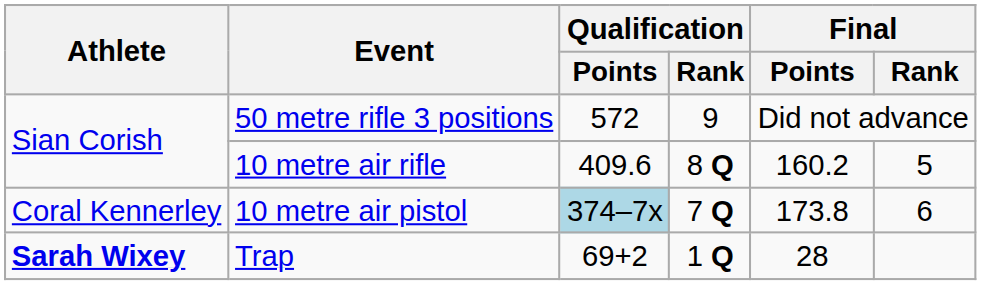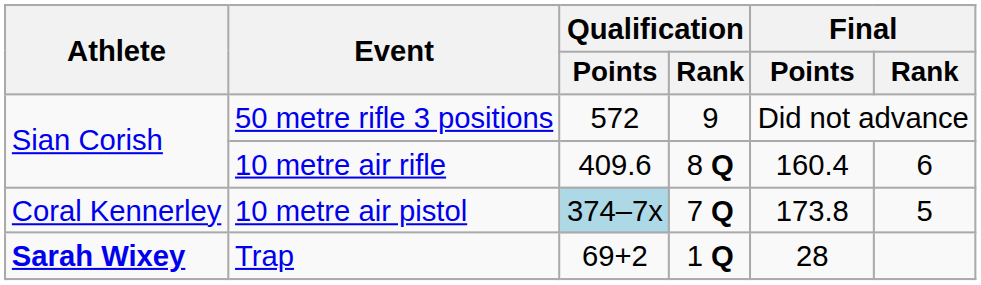10 metre air rifle | Final / Points: 160.2 -> 160.4
10 metre air rifle | Final / Rank: 5 -> 6
10 metre air pistol | Final / Rank: 6 -> 5
